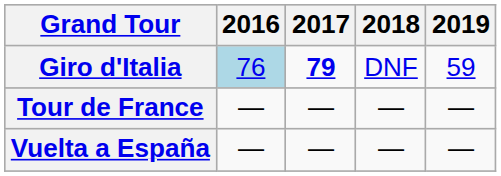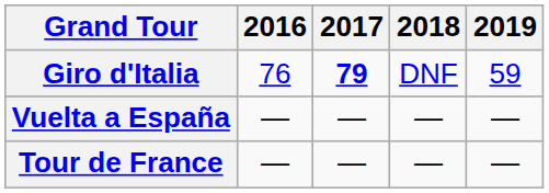Giro d'Italia | 2016: lightblue background -> no background
rows swapped: Tour de France <-> Vuelta a España
